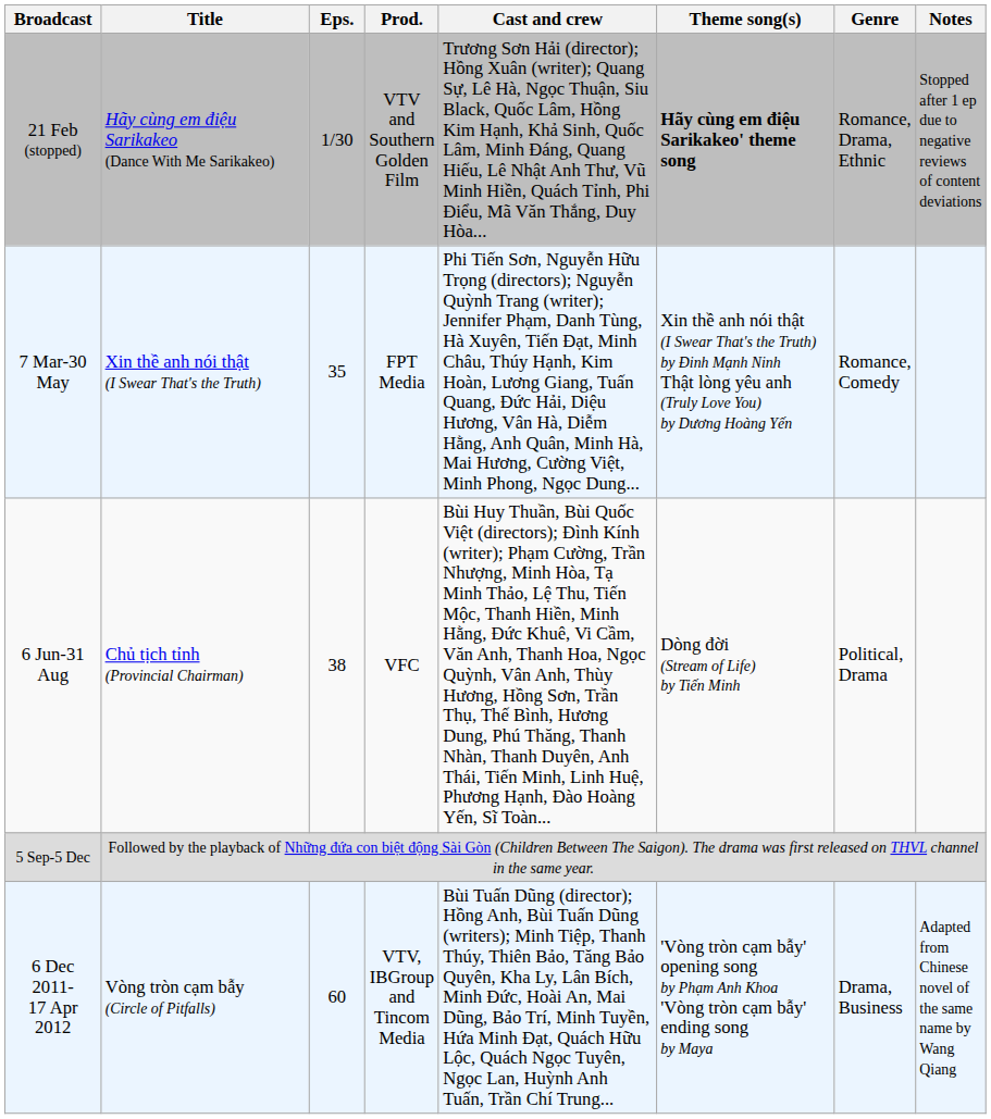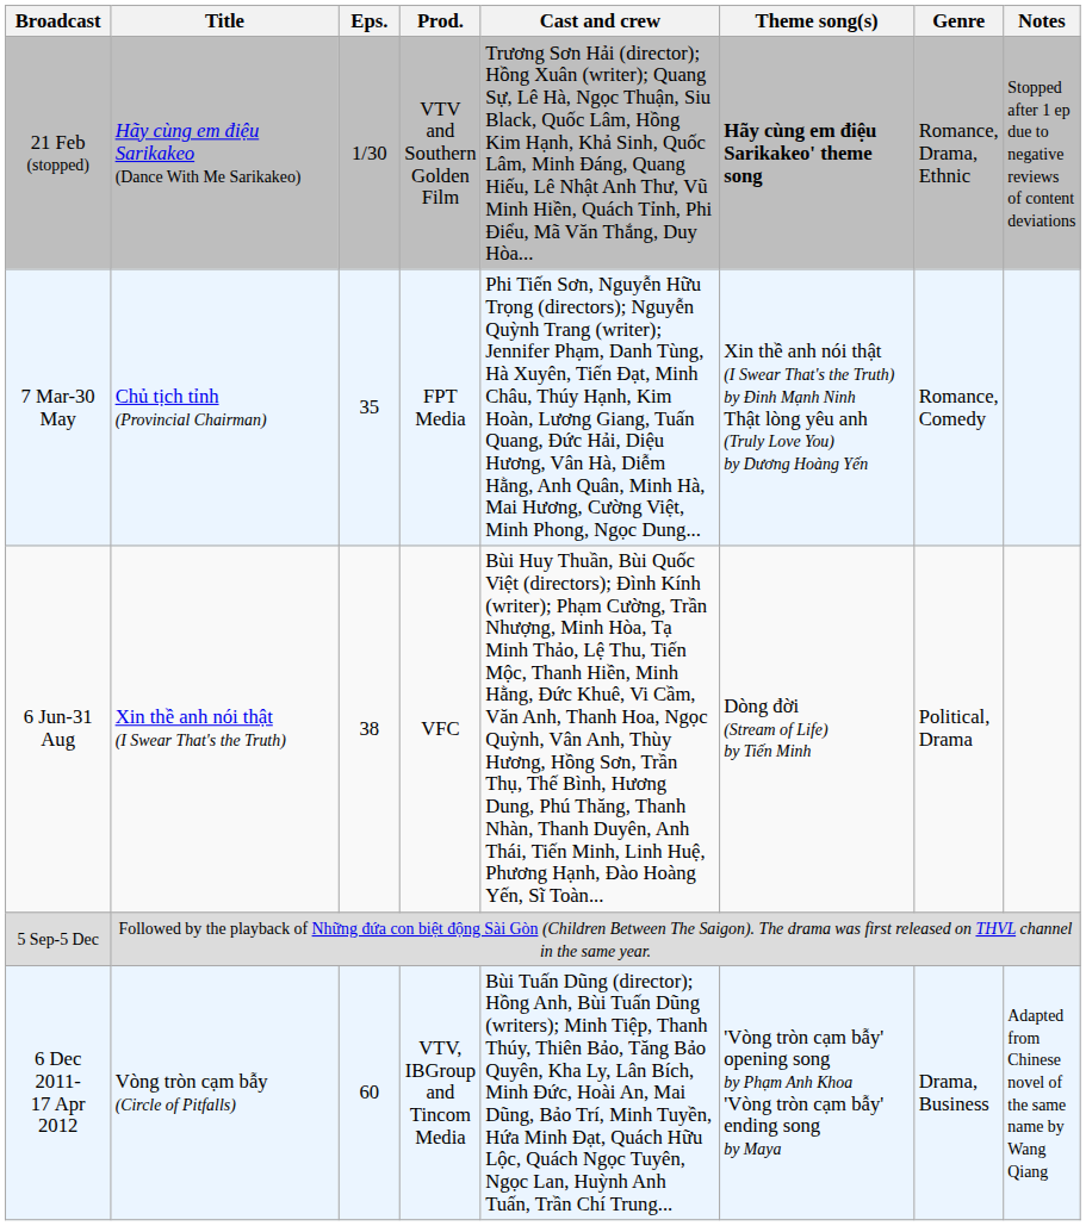7 Mar-30 May | Title: Xin thề anh nói thật (I Swear That's the Truth) -> Chủ tịch tỉnh (Provincial Chairman)
6 Jun-31 Aug | Title: Chủ tịch tỉnh (Provincial Chairman) -> Xin thề anh nói thật (I Swear That's the Truth)
